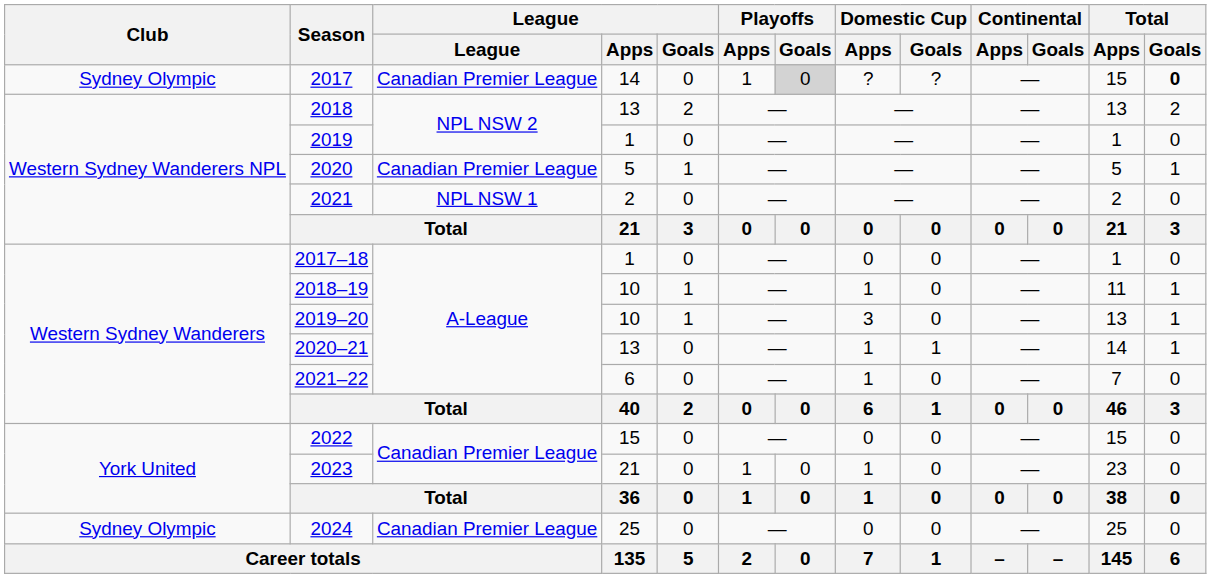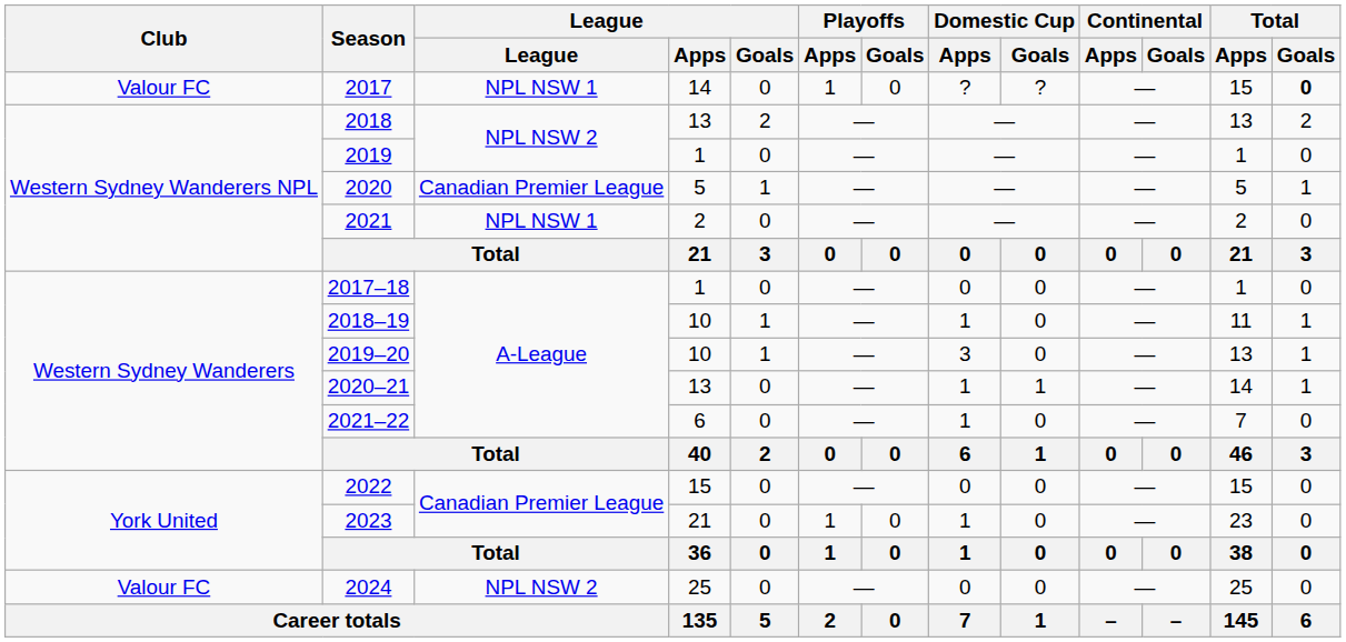2017 | Club: Sydney Olympic -> Valour FC
2017 | League: Canadian Premier League -> NPL NSW 1
2017 | Playoffs / Goals: lightgrey background -> no background
2024 | Club: Sydney Olympic -> Valour FC
2024 | League: Canadian Premier League -> NPL NSW 2
